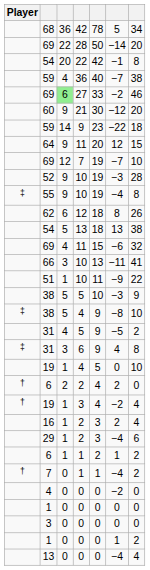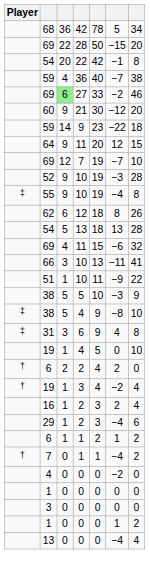69 / 28 | column 6: −14 -> −15
54 / 13 | column 7: 38 -> 28
- row: 31 | 4 | 5 | 9 | −5 | 2
